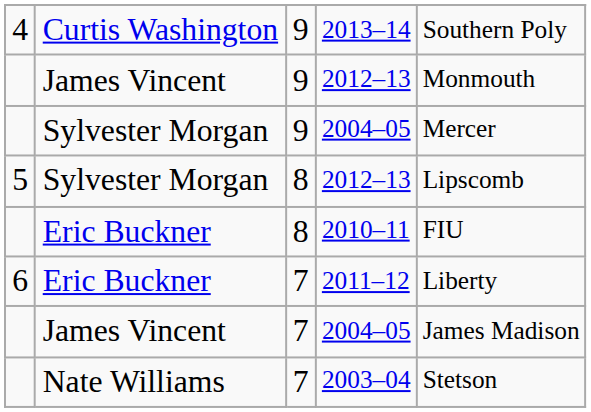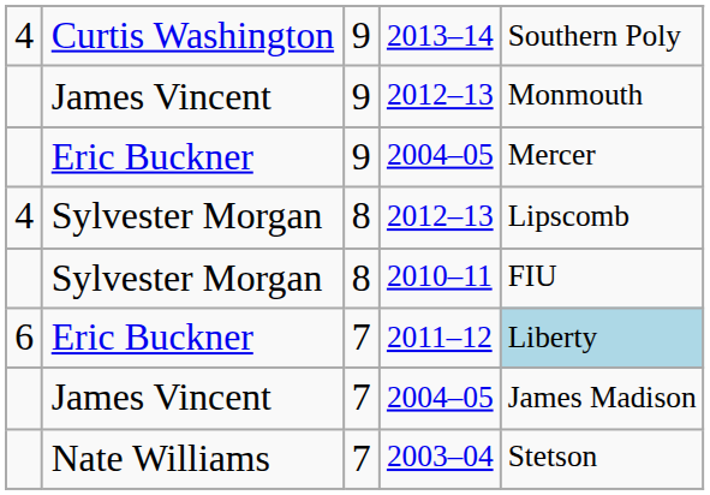9 / 2004–05 | column 2: Sylvester Morgan -> Eric Buckner
8 / 2012–13 | column 1: 5 -> 4
2010–11 | column 2: Eric Buckner -> Sylvester Morgan
2011–12 | column 5: no background -> lightblue background
